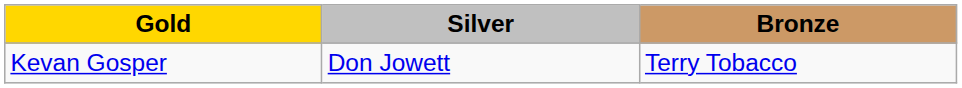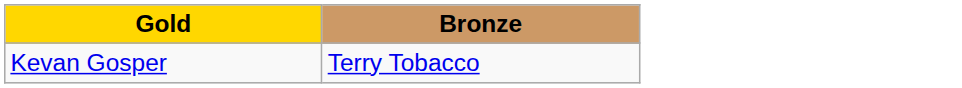- column: Silver | Don Jowett
